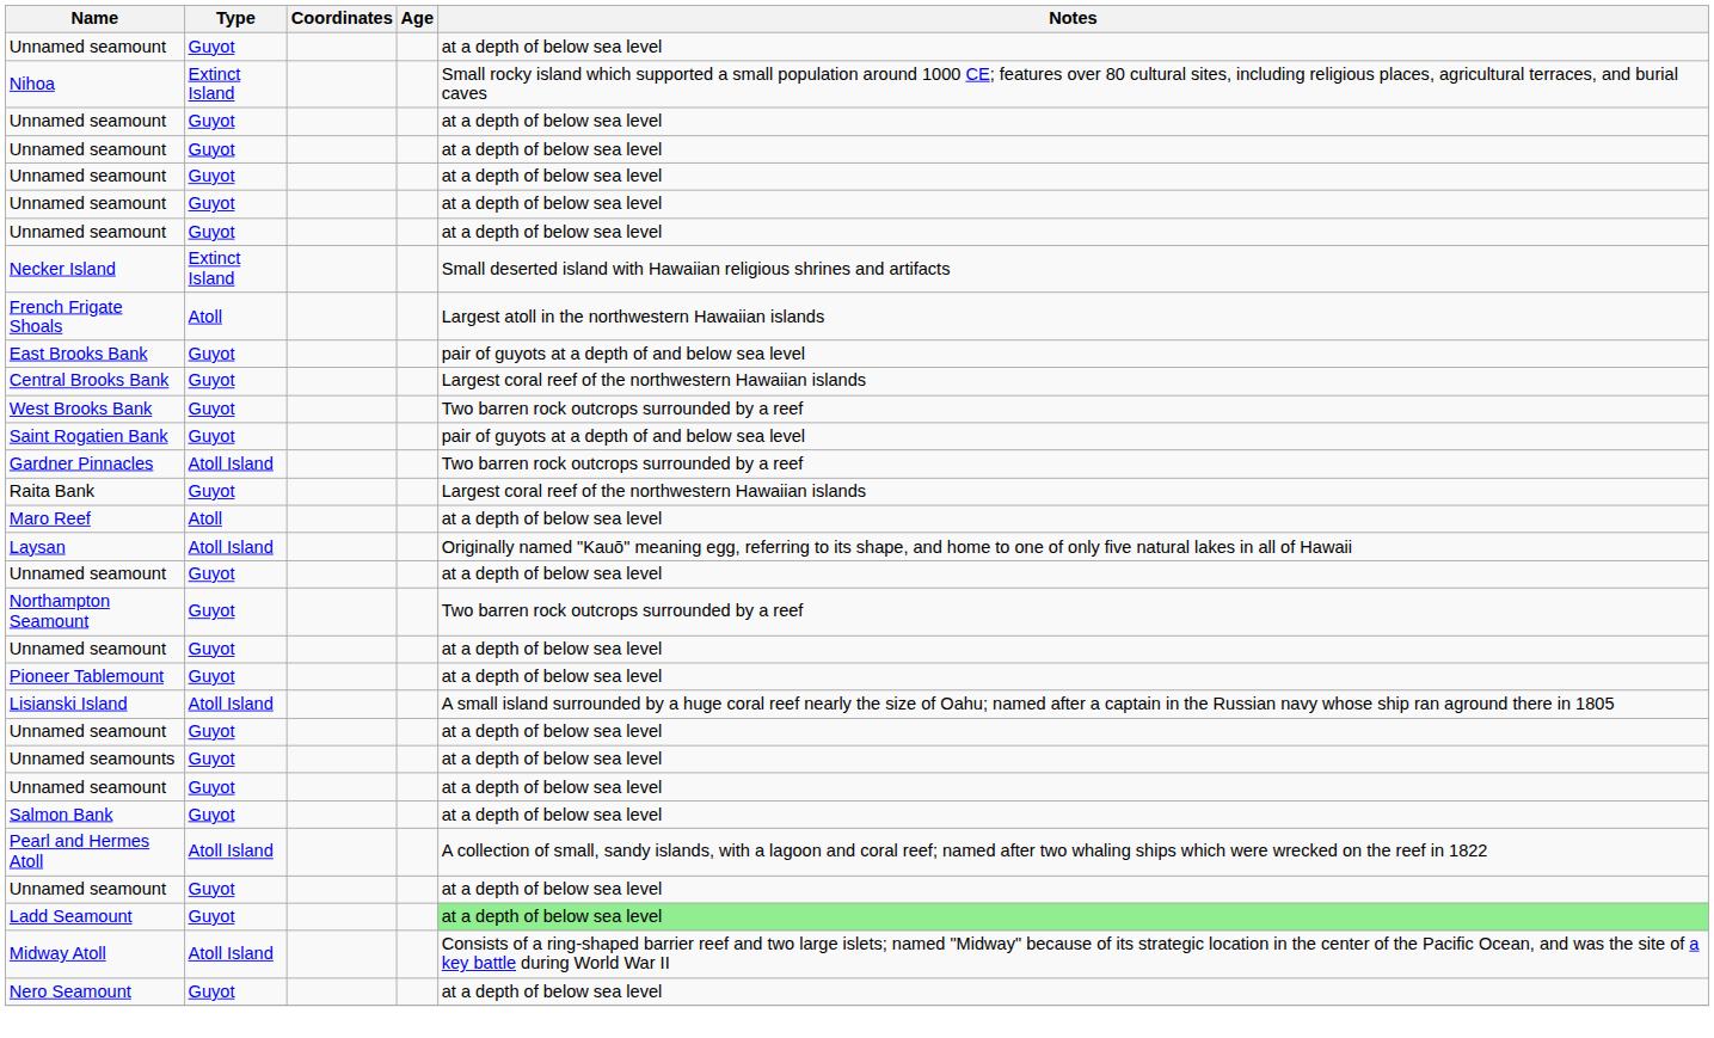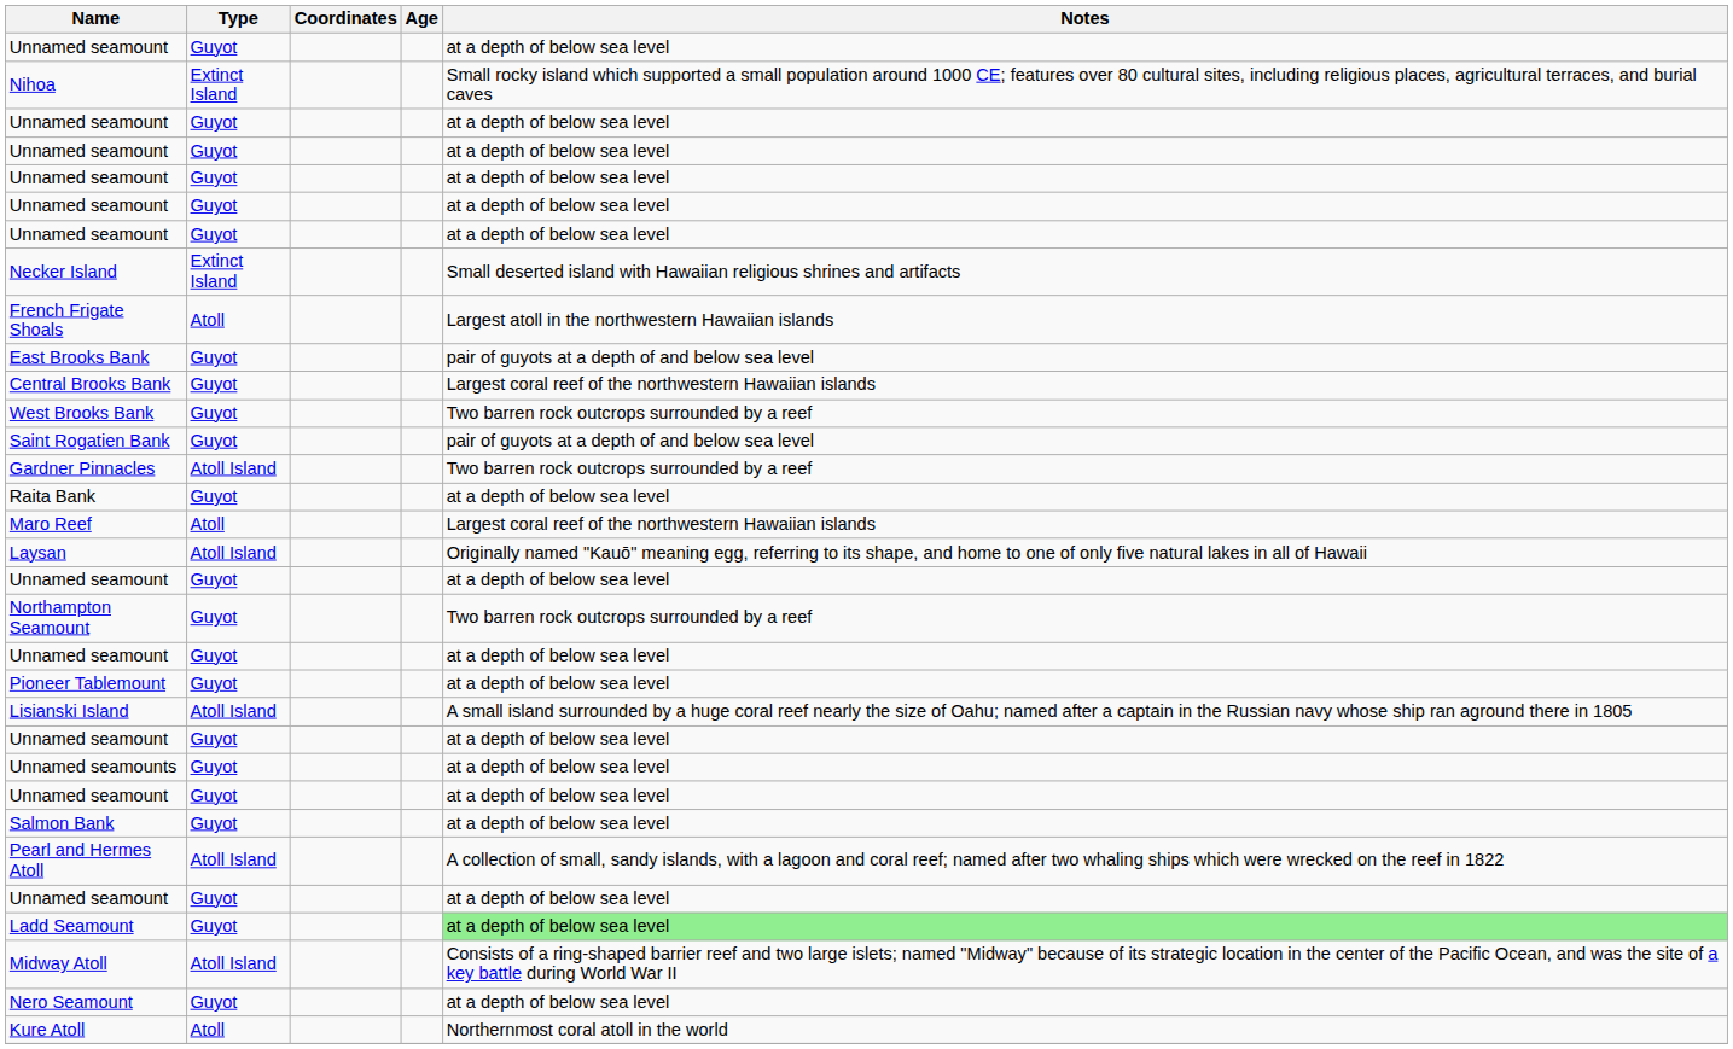Raita Bank | Notes: Largest coral reef of the northwestern Hawaiian islands -> at a depth of below sea level
Maro Reef | Notes: at a depth of below sea level -> Largest coral reef of the northwestern Hawaiian islands
+ row: Kure Atoll | Atoll | Northernmost coral atoll in the world
